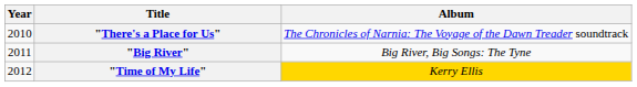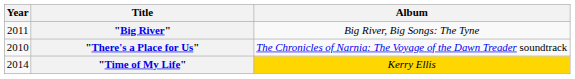rows swapped: "There's a Place for Us" <-> "Big River"
"Time of My Life" | Year: 2012 -> 2014
